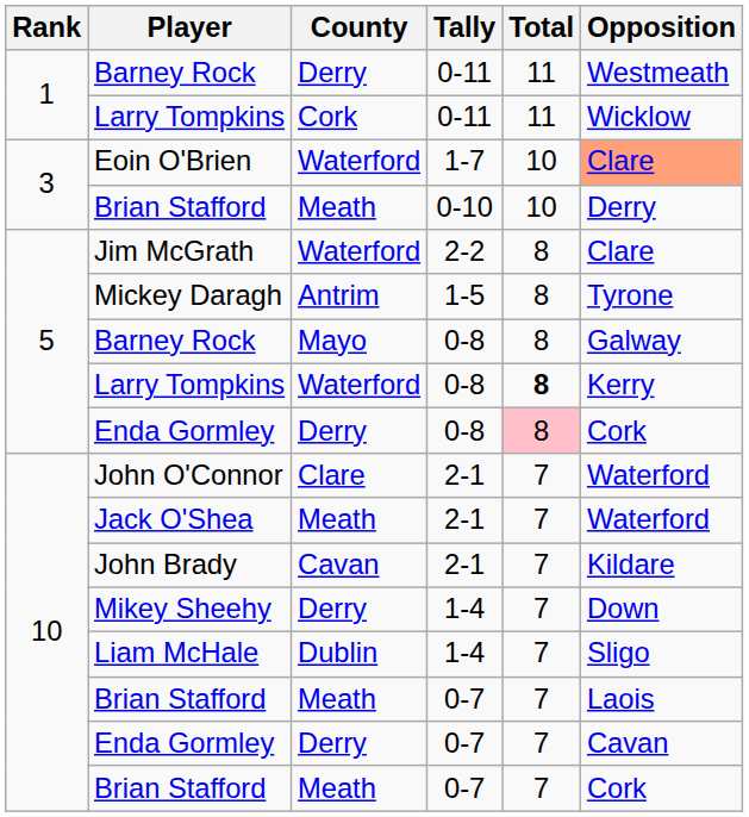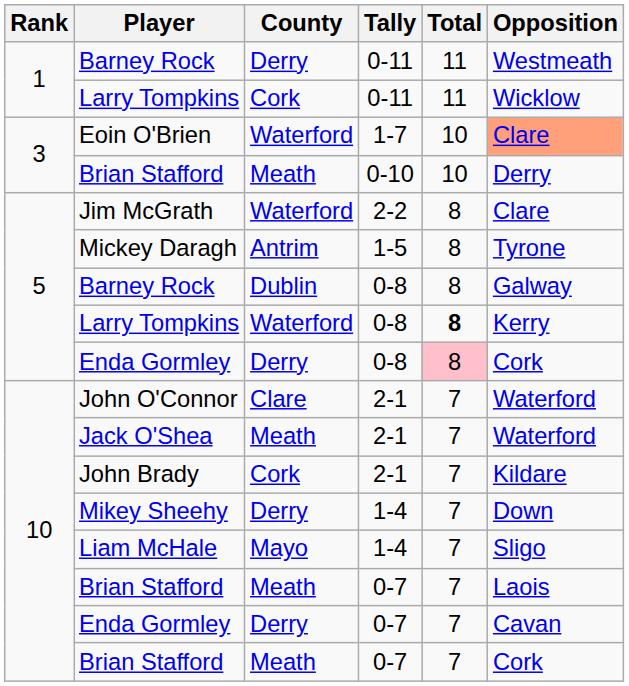Barney Rock / 0-8 | County: Mayo -> Dublin
John Brady | County: Cavan -> Cork
Liam McHale | County: Dublin -> Mayo
